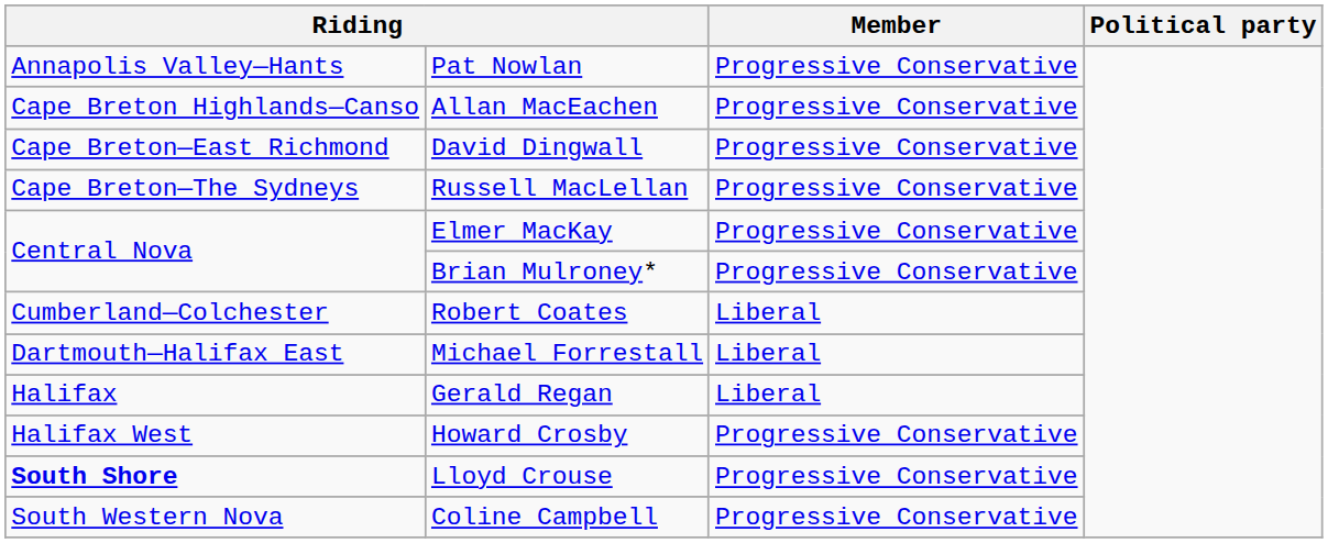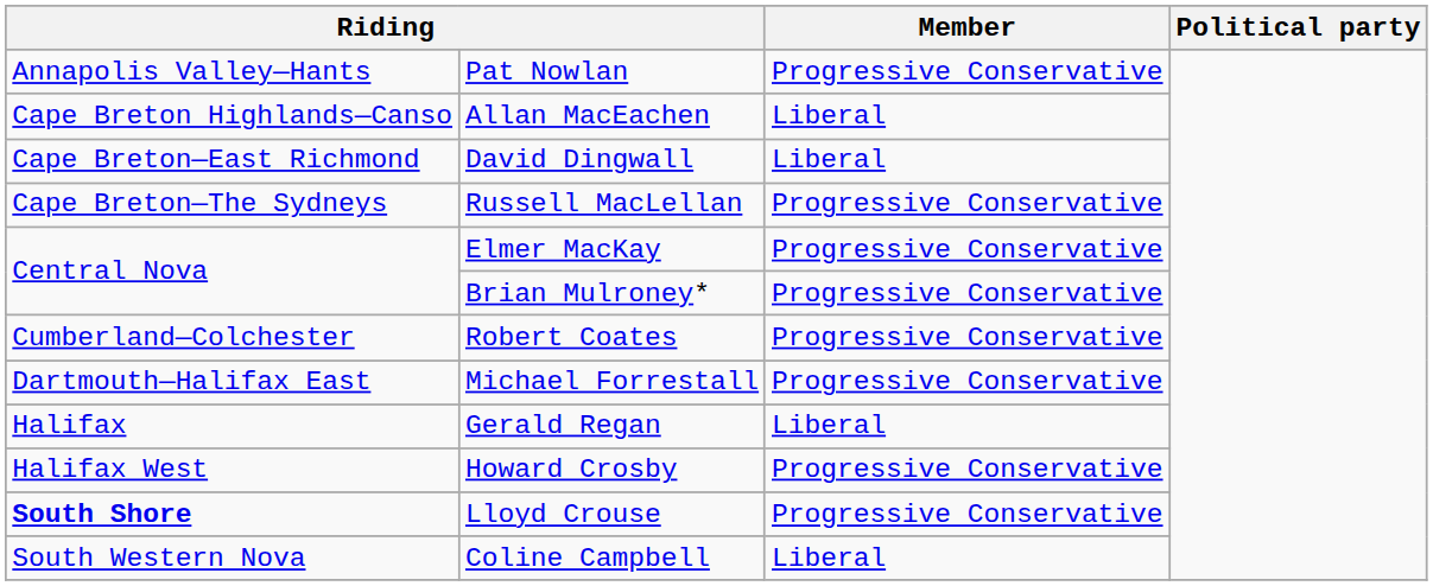Allan MacEachen | Member: Progressive Conservative -> Liberal
David Dingwall | Member: Progressive Conservative -> Liberal
Robert Coates | Member: Liberal -> Progressive Conservative
Michael Forrestall | Member: Liberal -> Progressive Conservative
Coline Campbell | Member: Progressive Conservative -> Liberal
